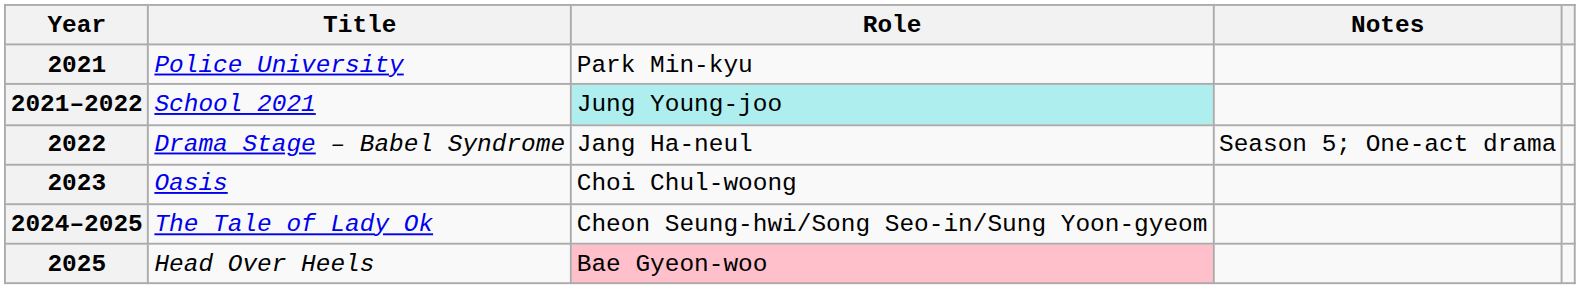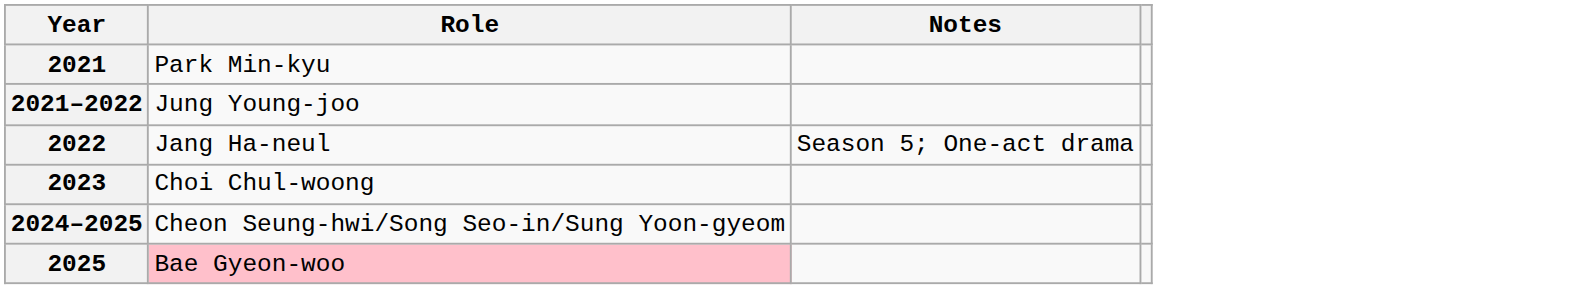- column: Title | Police University | School 2021 | Drama Stage – Babel Syndrome | Oasis | The Tale of Lady Ok | Head Over Heels
2021–2022 | Role: paleturquoise background -> no background
